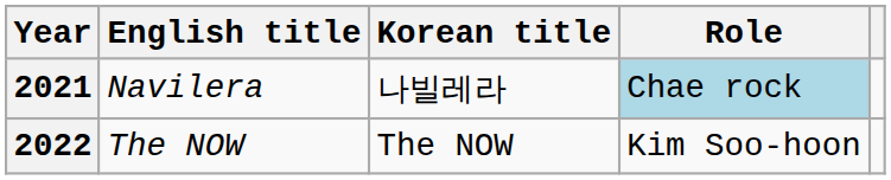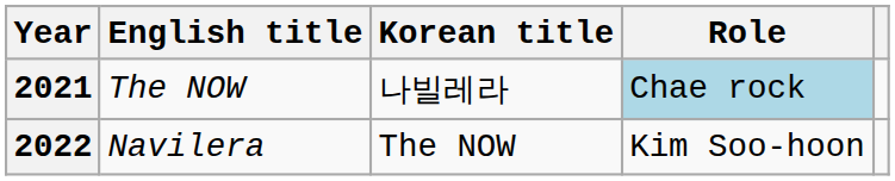2021 | English title: Navilera -> The NOW
2022 | English title: The NOW -> Navilera
